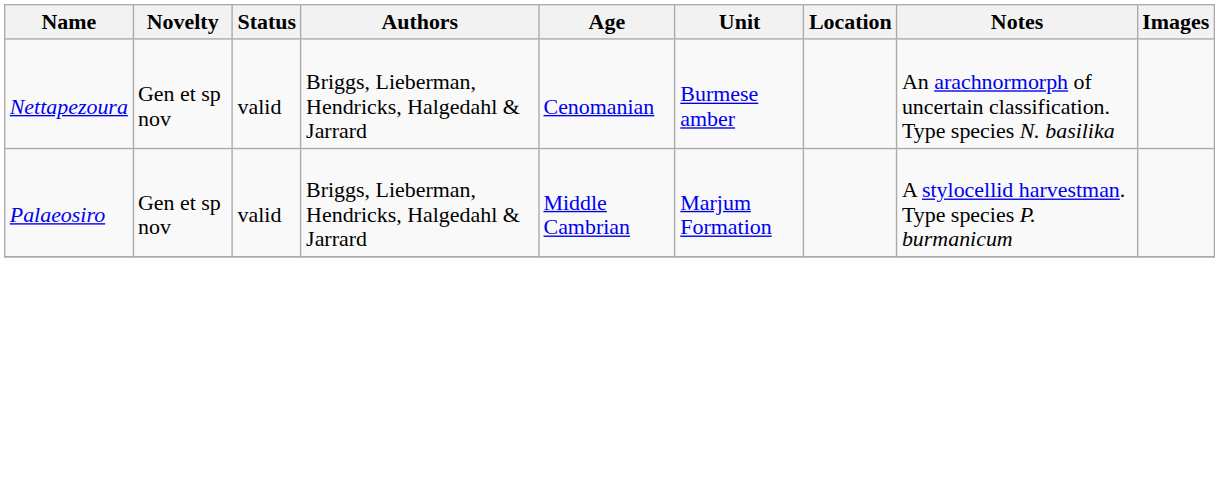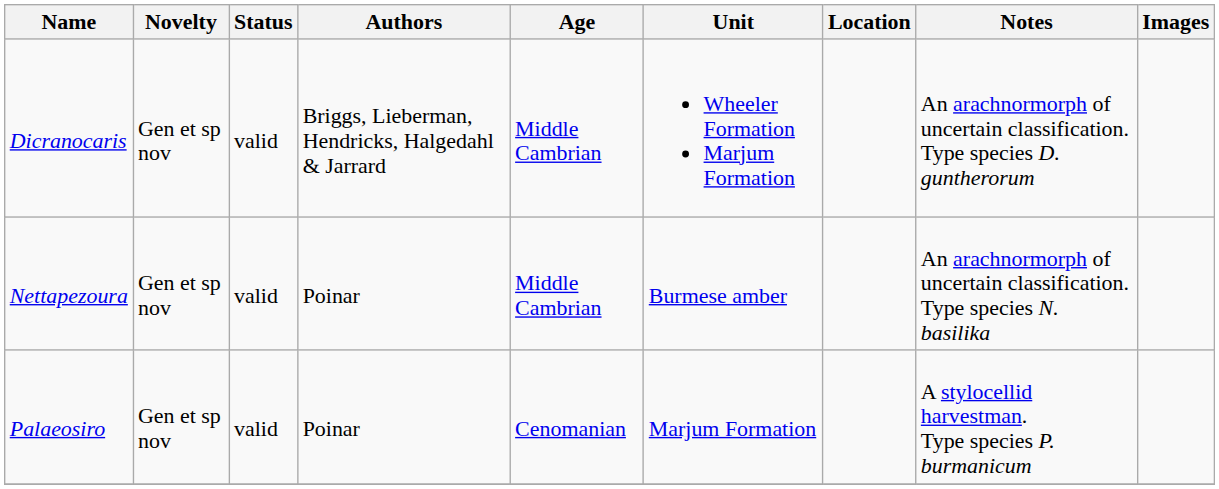+ row: Dicranocaris | Gen et sp nov | valid | Briggs, Lieberman, Hendricks, Halgedahl & Jarrard | Middle Cambrian | Wheeler Formation Marjum Formation | An arachnormorph of uncertain classification. Type species D. guntherorum
Nettapezoura | Authors: Briggs, Lieberman, Hendricks, Halgedahl & Jarrard -> Poinar
Nettapezoura | Age: Cenomanian -> Middle Cambrian
Palaeosiro | Authors: Briggs, Lieberman, Hendricks, Halgedahl & Jarrard -> Poinar
Palaeosiro | Age: Middle Cambrian -> Cenomanian
